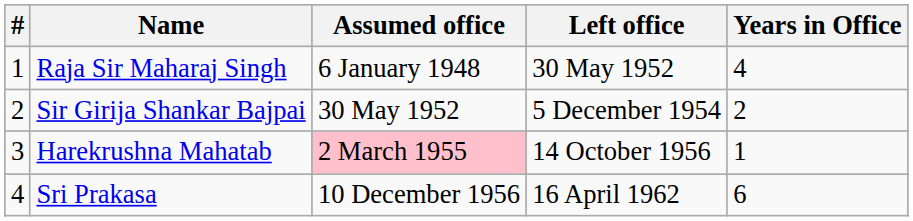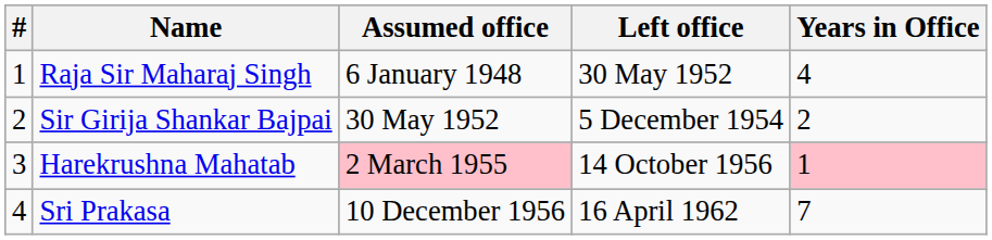Harekrushna Mahatab | Years in Office: no background -> pink background
Sri Prakasa | Years in Office: 6 -> 7
